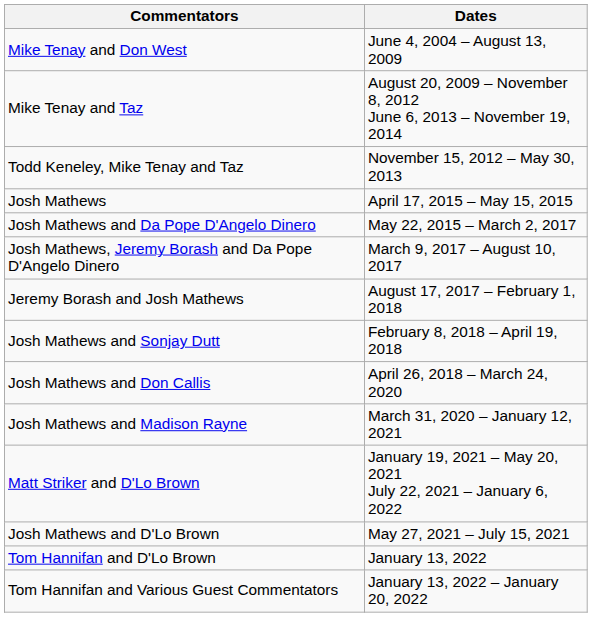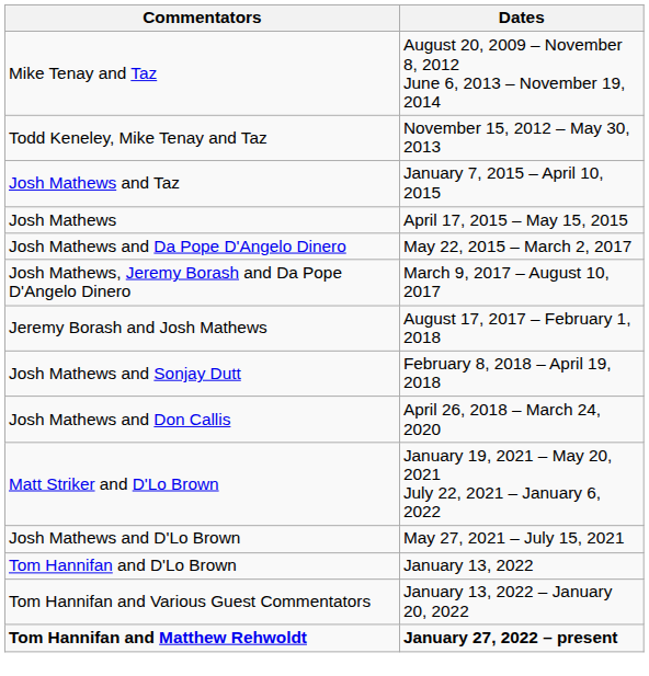- row: Mike Tenay and Don West | June 4, 2004 – August 13, 2009
+ row: Josh Mathews and Taz | January 7, 2015 – April 10, 2015
- row: Josh Mathews and Madison Rayne | March 31, 2020 – January 12, 2021
+ row: Tom Hannifan and Matthew Rehwoldt | January 27, 2022 – present
